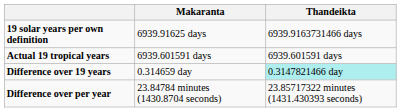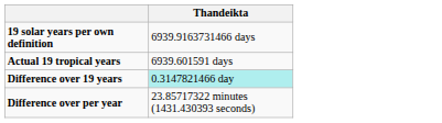- column: Makaranta | 6939.91625 days | 6939.601591 days | 0.314659 day | 23.84784 minutes (1430.8704 seconds)
